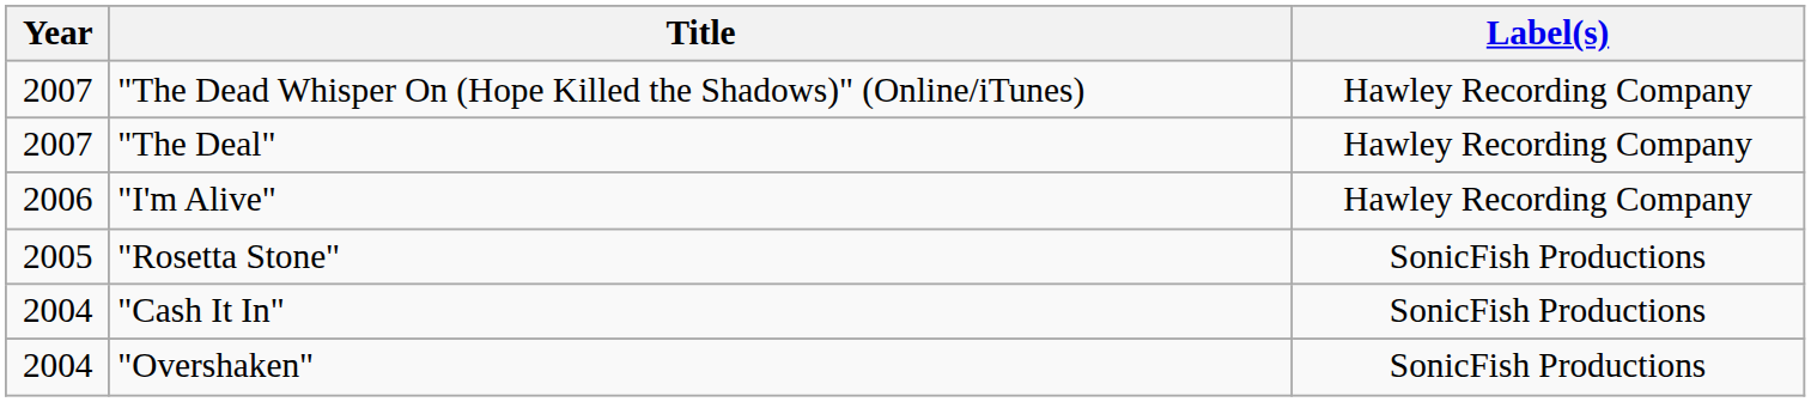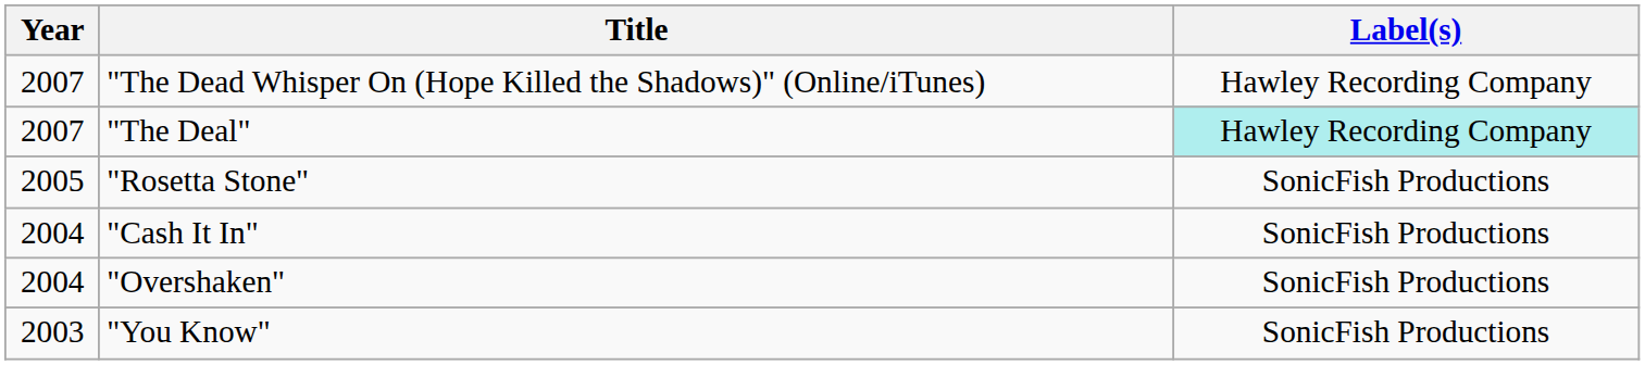"The Deal" | Label(s): no background -> paleturquoise background
- row: 2006 | "I'm Alive" | Hawley Recording Company
+ row: 2003 | "You Know" | SonicFish Productions
